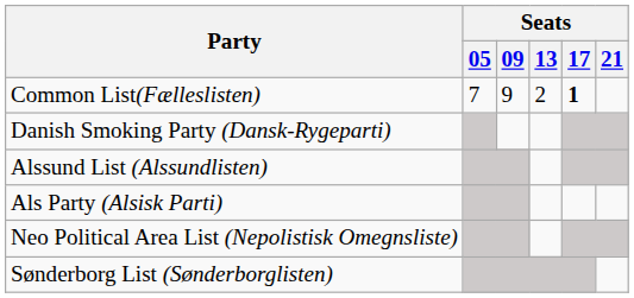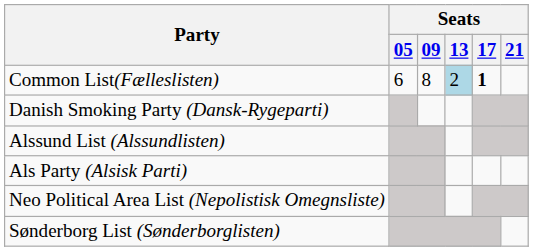Common List(Fælleslisten) | Seats / 05: 7 -> 6
Common List(Fælleslisten) | Seats / 09: 9 -> 8
Common List(Fælleslisten) | Seats / 13: no background -> lightblue background
